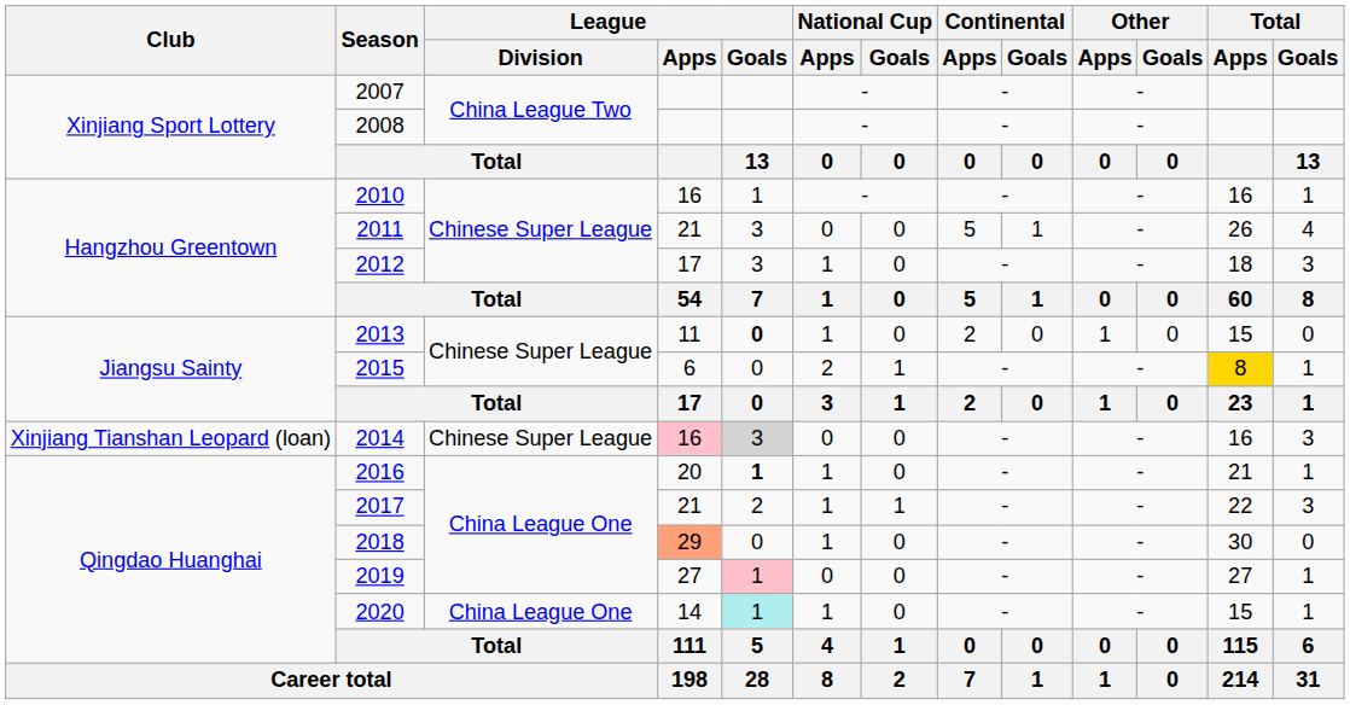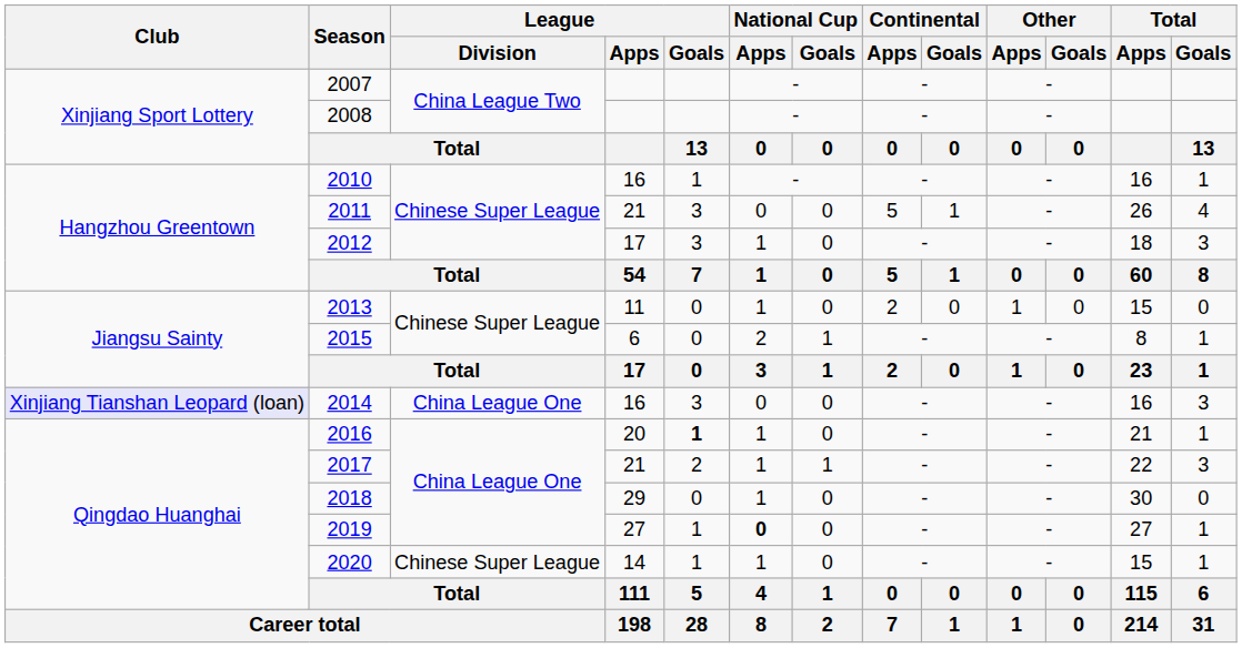2013 | League / Goals: bold -> normal
2015 | Total / Apps: gold background -> no background
2014 | Club: no background -> lavender background
2014 | League / Division: Chinese Super League -> China League One
2014 | League / Apps: pink background -> no background
2014 | League / Goals: lightgrey background -> no background
2018 | League / Apps: lightsalmon background -> no background
2019 | League / Goals: pink background -> no background
2019 | National Cup / Apps: normal -> bold
2020 | League / Division: China League One -> Chinese Super League
2020 | League / Goals: paleturquoise background -> no background
